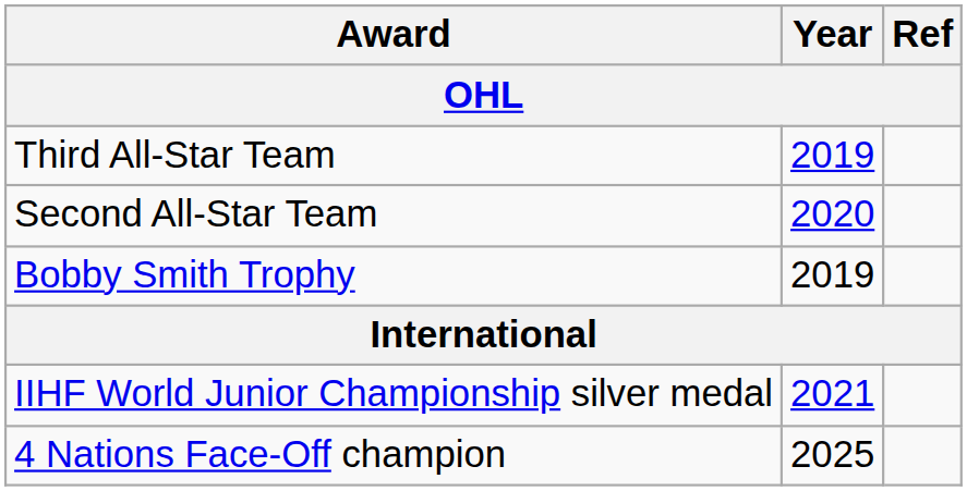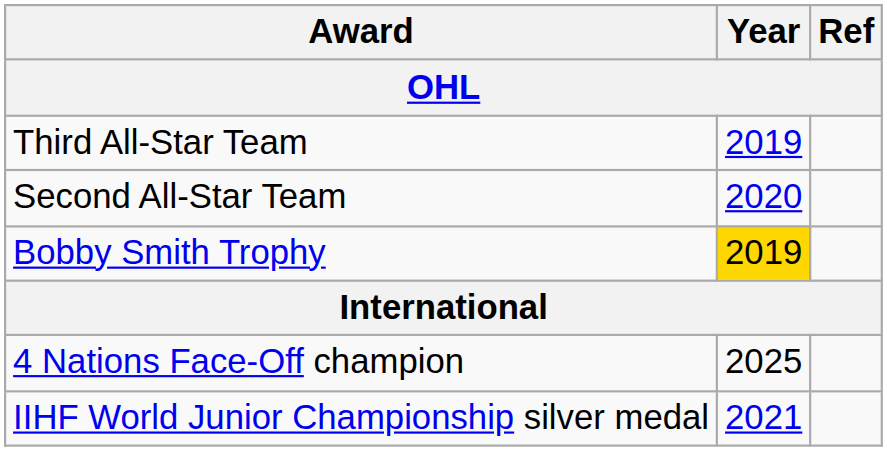Bobby Smith Trophy | Year: no background -> gold background
rows swapped: IIHF World Junior Championship silver medal <-> 4 Nations Face-Off champion
